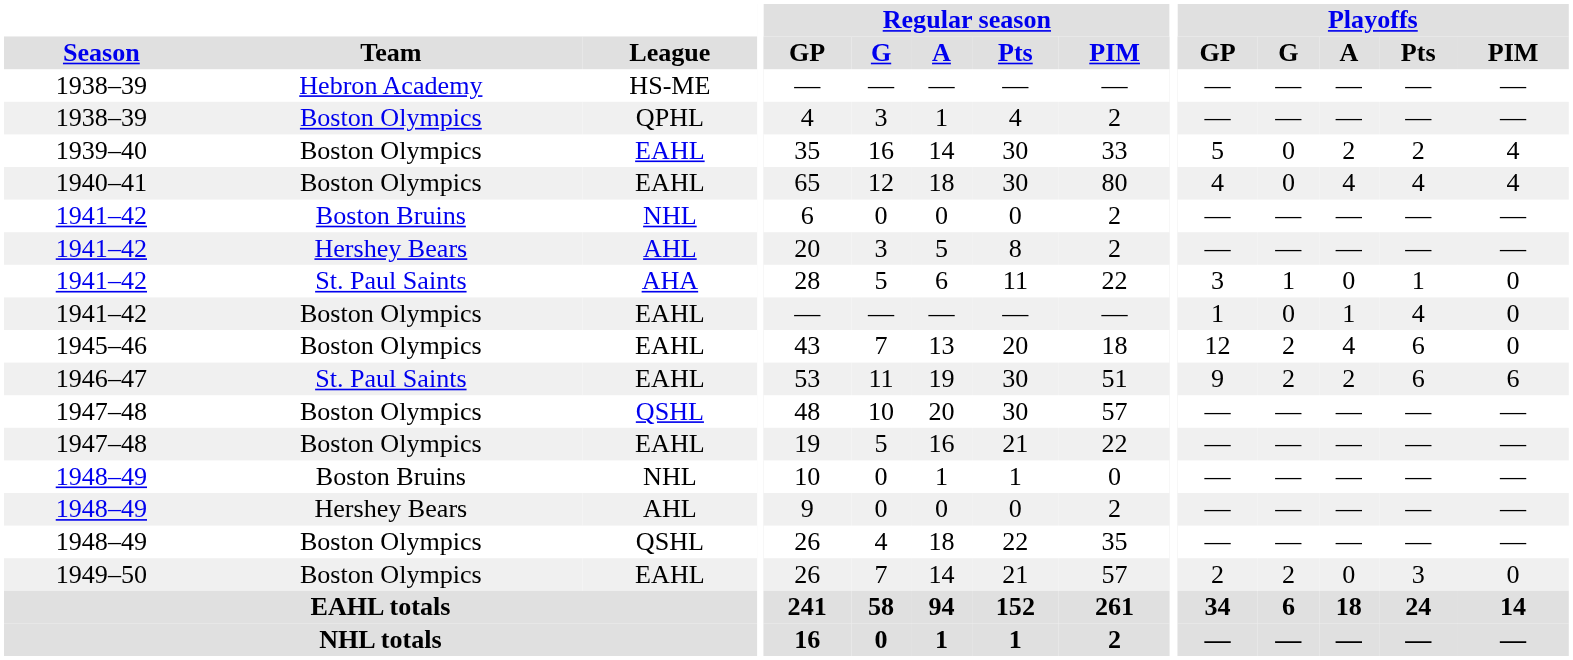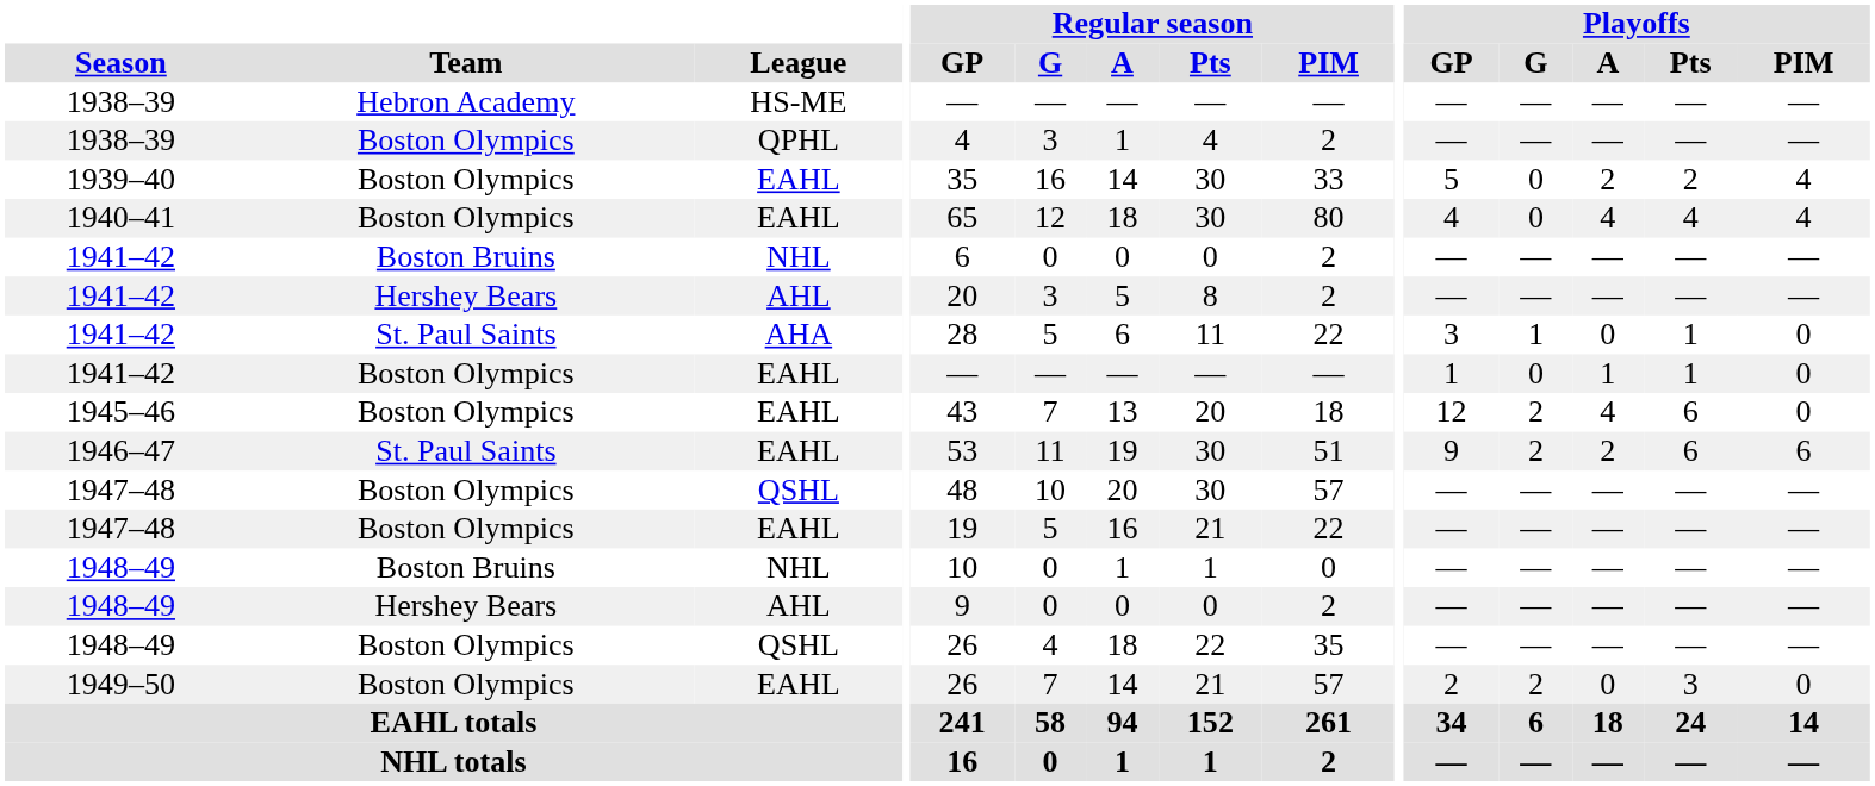1941–42 / EAHL | Playoffs / Pts: 4 -> 1
